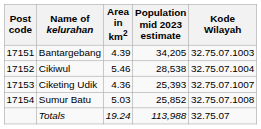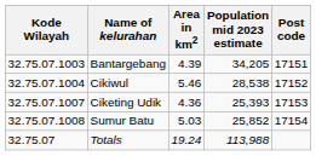columns swapped: Kode Wilayah <-> Post code
